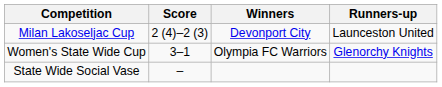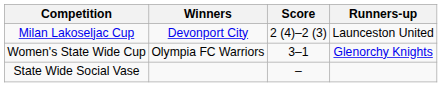columns swapped: Winners <-> Score
